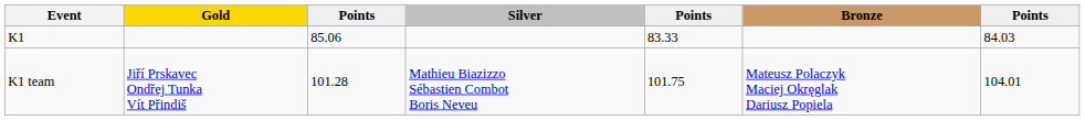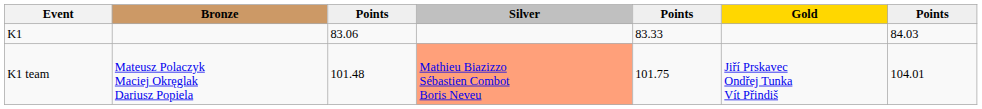columns swapped: Gold <-> Bronze
K1 | column 3: 85.06 -> 83.06
K1 team | column 3: 101.28 -> 101.48
K1 team | Silver: no background -> lightsalmon background
